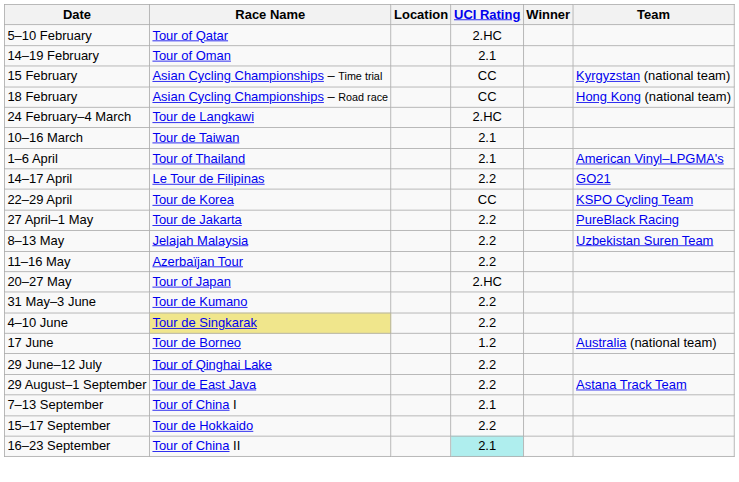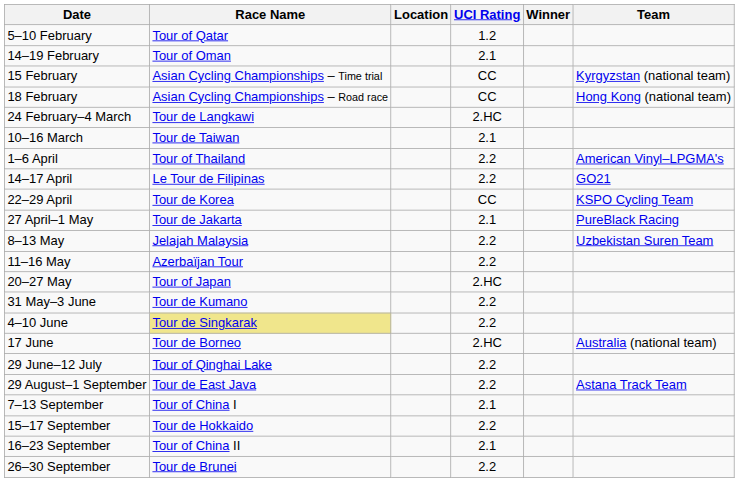5–10 February | UCI Rating: 2.HC -> 1.2
1–6 April | UCI Rating: 2.1 -> 2.2
27 April–1 May | UCI Rating: 2.2 -> 2.1
17 June | UCI Rating: 1.2 -> 2.HC
16–23 September | UCI Rating: paleturquoise background -> no background
+ row: 26–30 September | Tour de Brunei | 2.2
